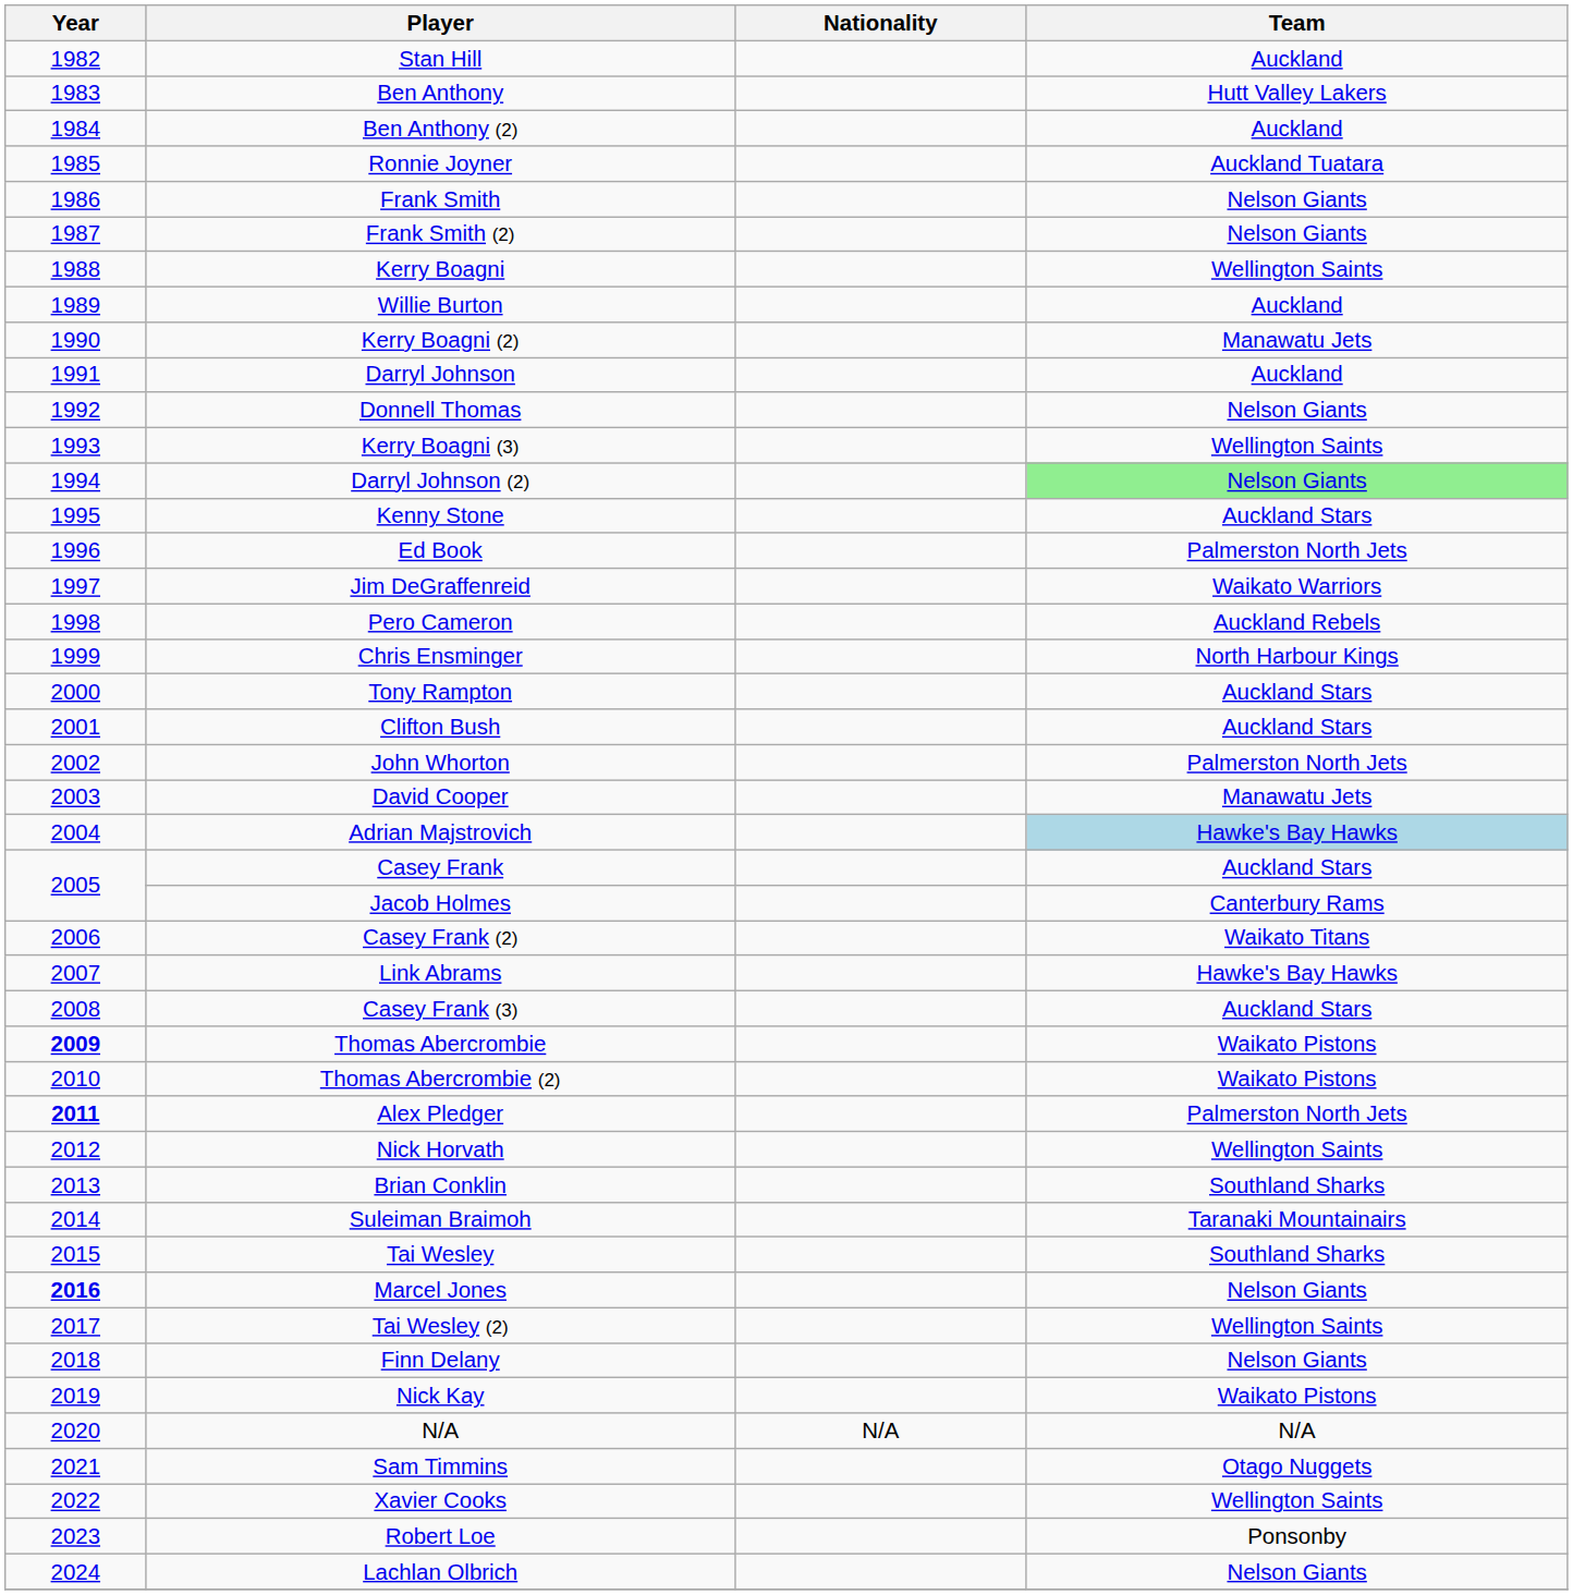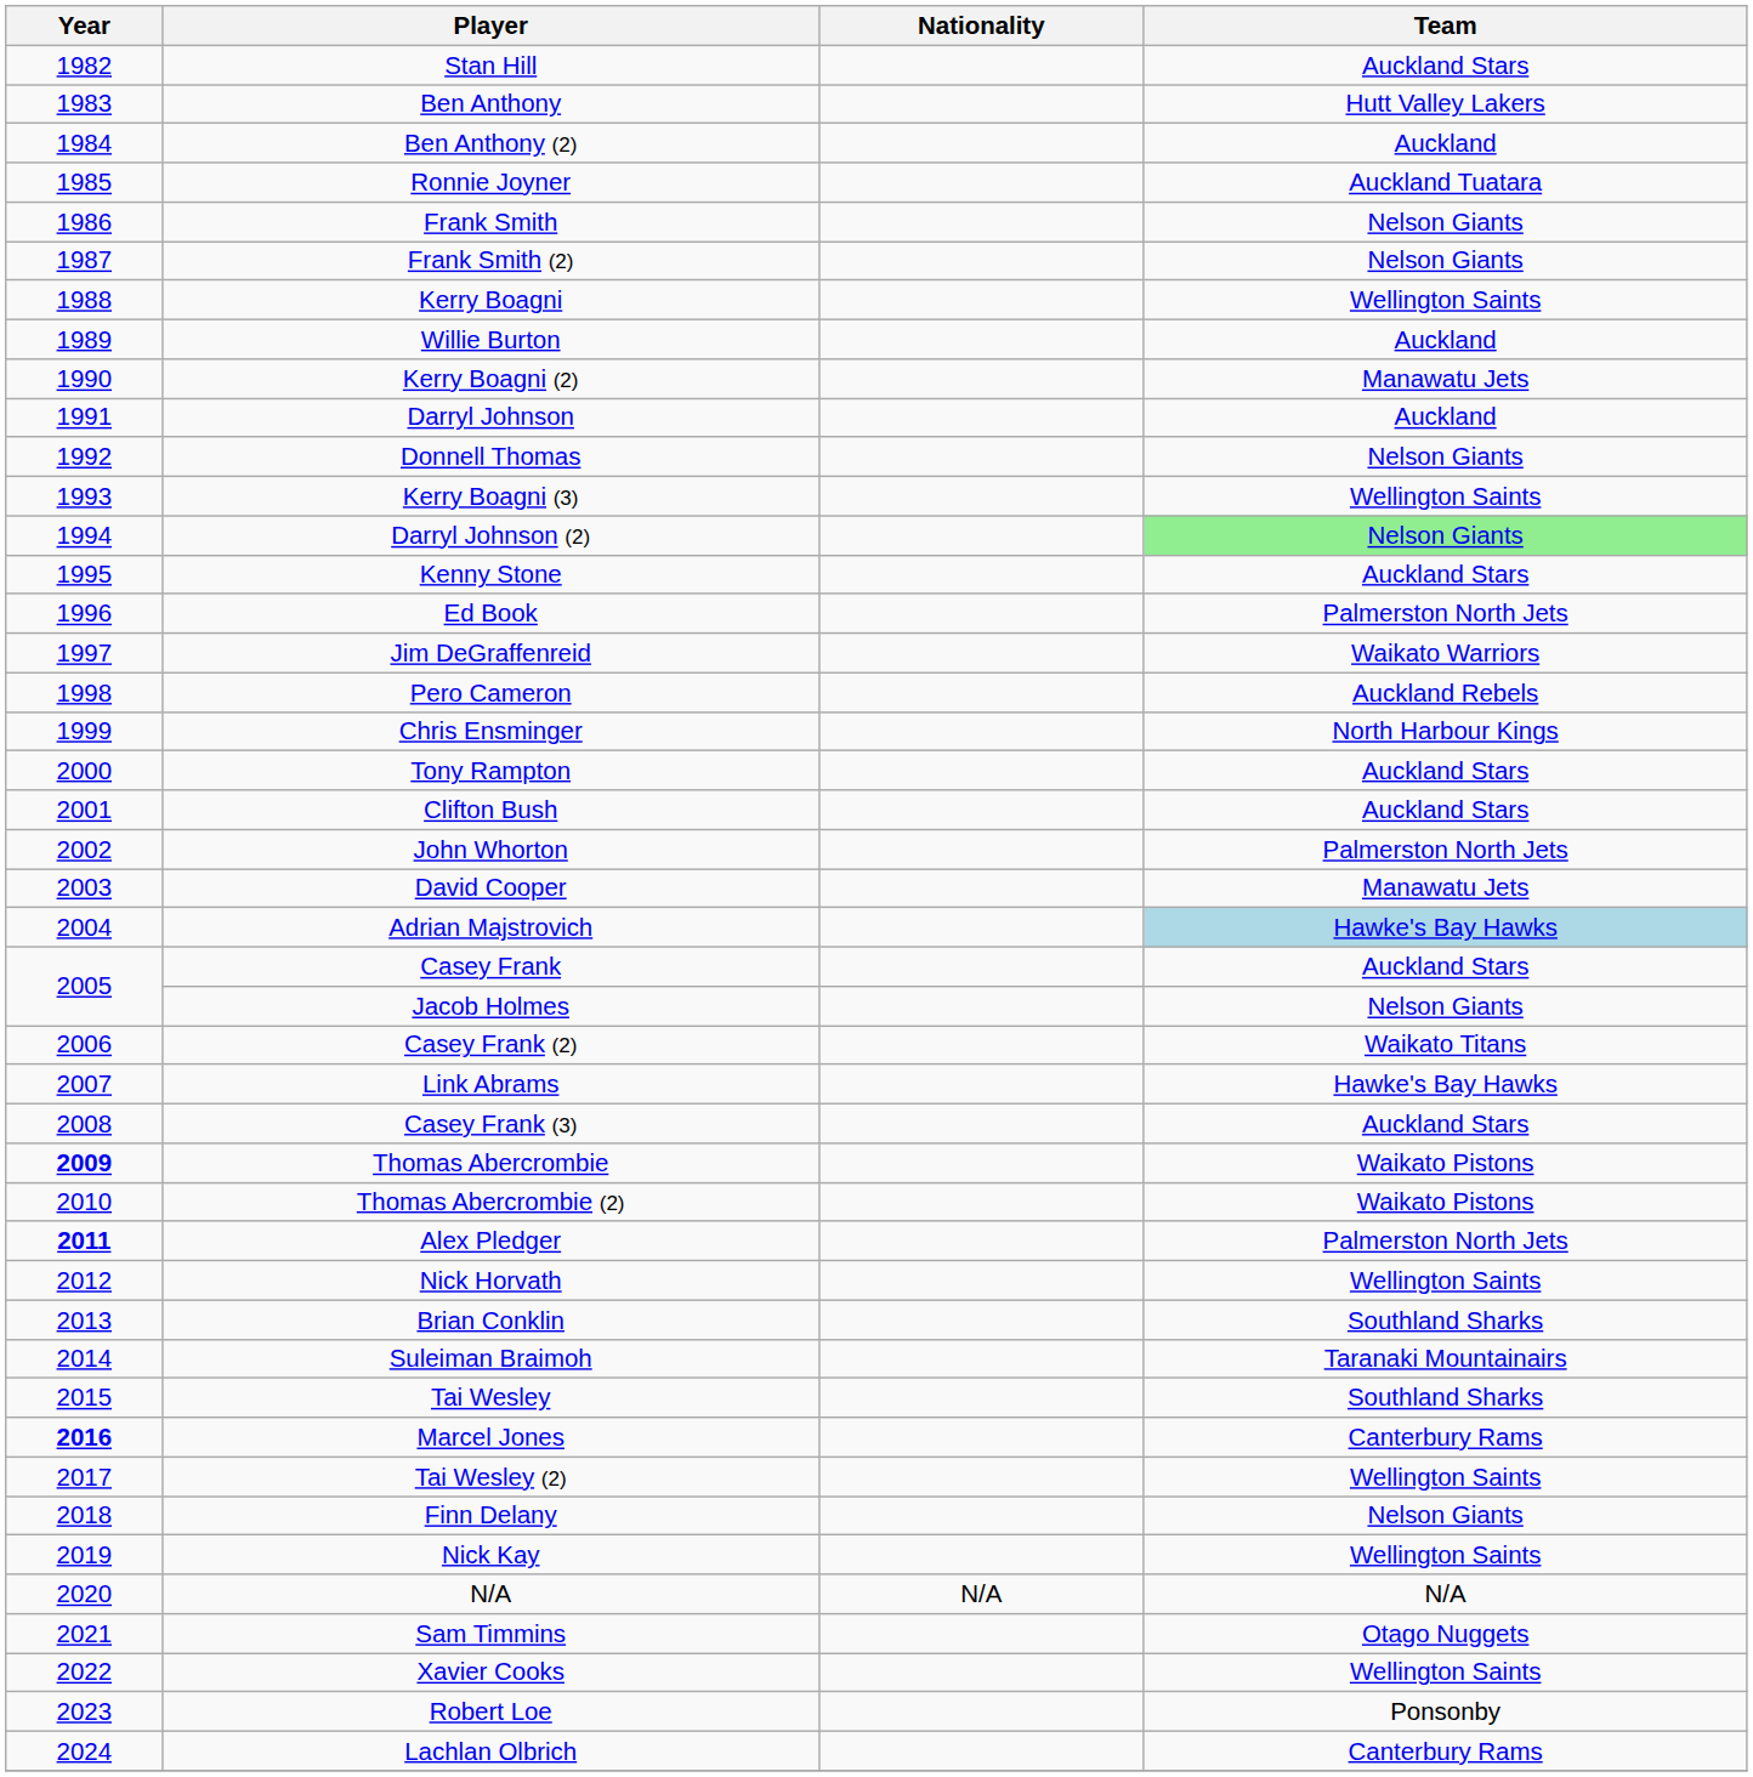Stan Hill | Team: Auckland -> Auckland Stars
Jacob Holmes | Team: Canterbury Rams -> Nelson Giants
Marcel Jones | Team: Nelson Giants -> Canterbury Rams
Nick Kay | Team: Waikato Pistons -> Wellington Saints
Lachlan Olbrich | Team: Nelson Giants -> Canterbury Rams
